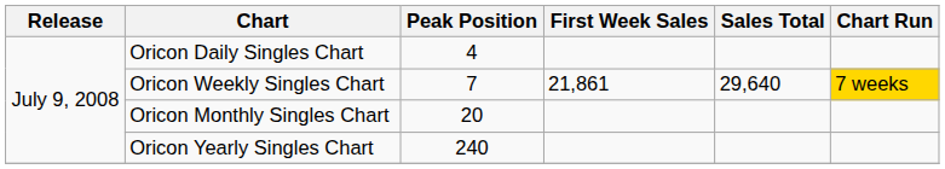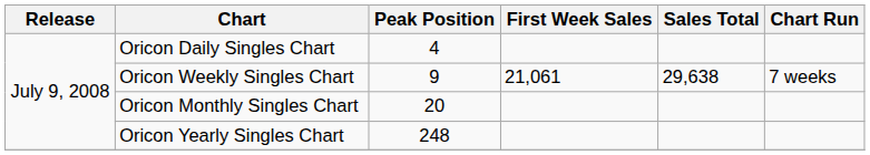Oricon Weekly Singles Chart | Peak Position: 7 -> 9
Oricon Weekly Singles Chart | First Week Sales: 21,861 -> 21,061
Oricon Weekly Singles Chart | Sales Total: 29,640 -> 29,638
Oricon Weekly Singles Chart | Chart Run: gold background -> no background
Oricon Yearly Singles Chart | Peak Position: 240 -> 248
